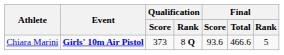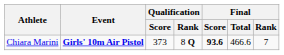Chiara Marini | Final / Score: normal -> bold
Chiara Marini | Final / Rank: 5 -> 7
